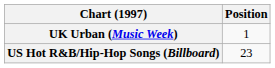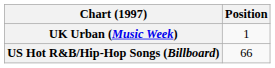US Hot R&B/Hip-Hop Songs (Billboard) | Position: 23 -> 66
